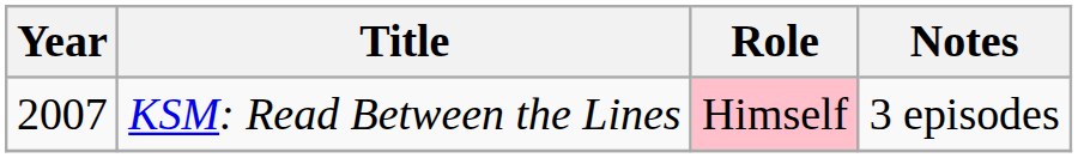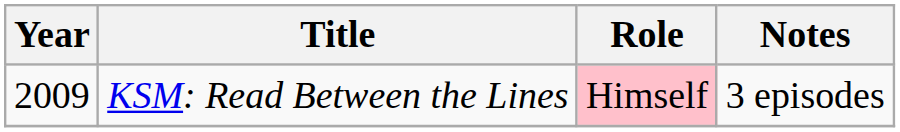KSM: Read Between the Lines | Year: 2007 -> 2009
